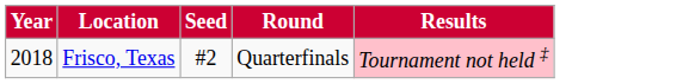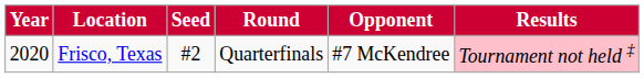+ column: Opponent | #7 McKendree
Frisco, Texas | Year: 2018 -> 2020
